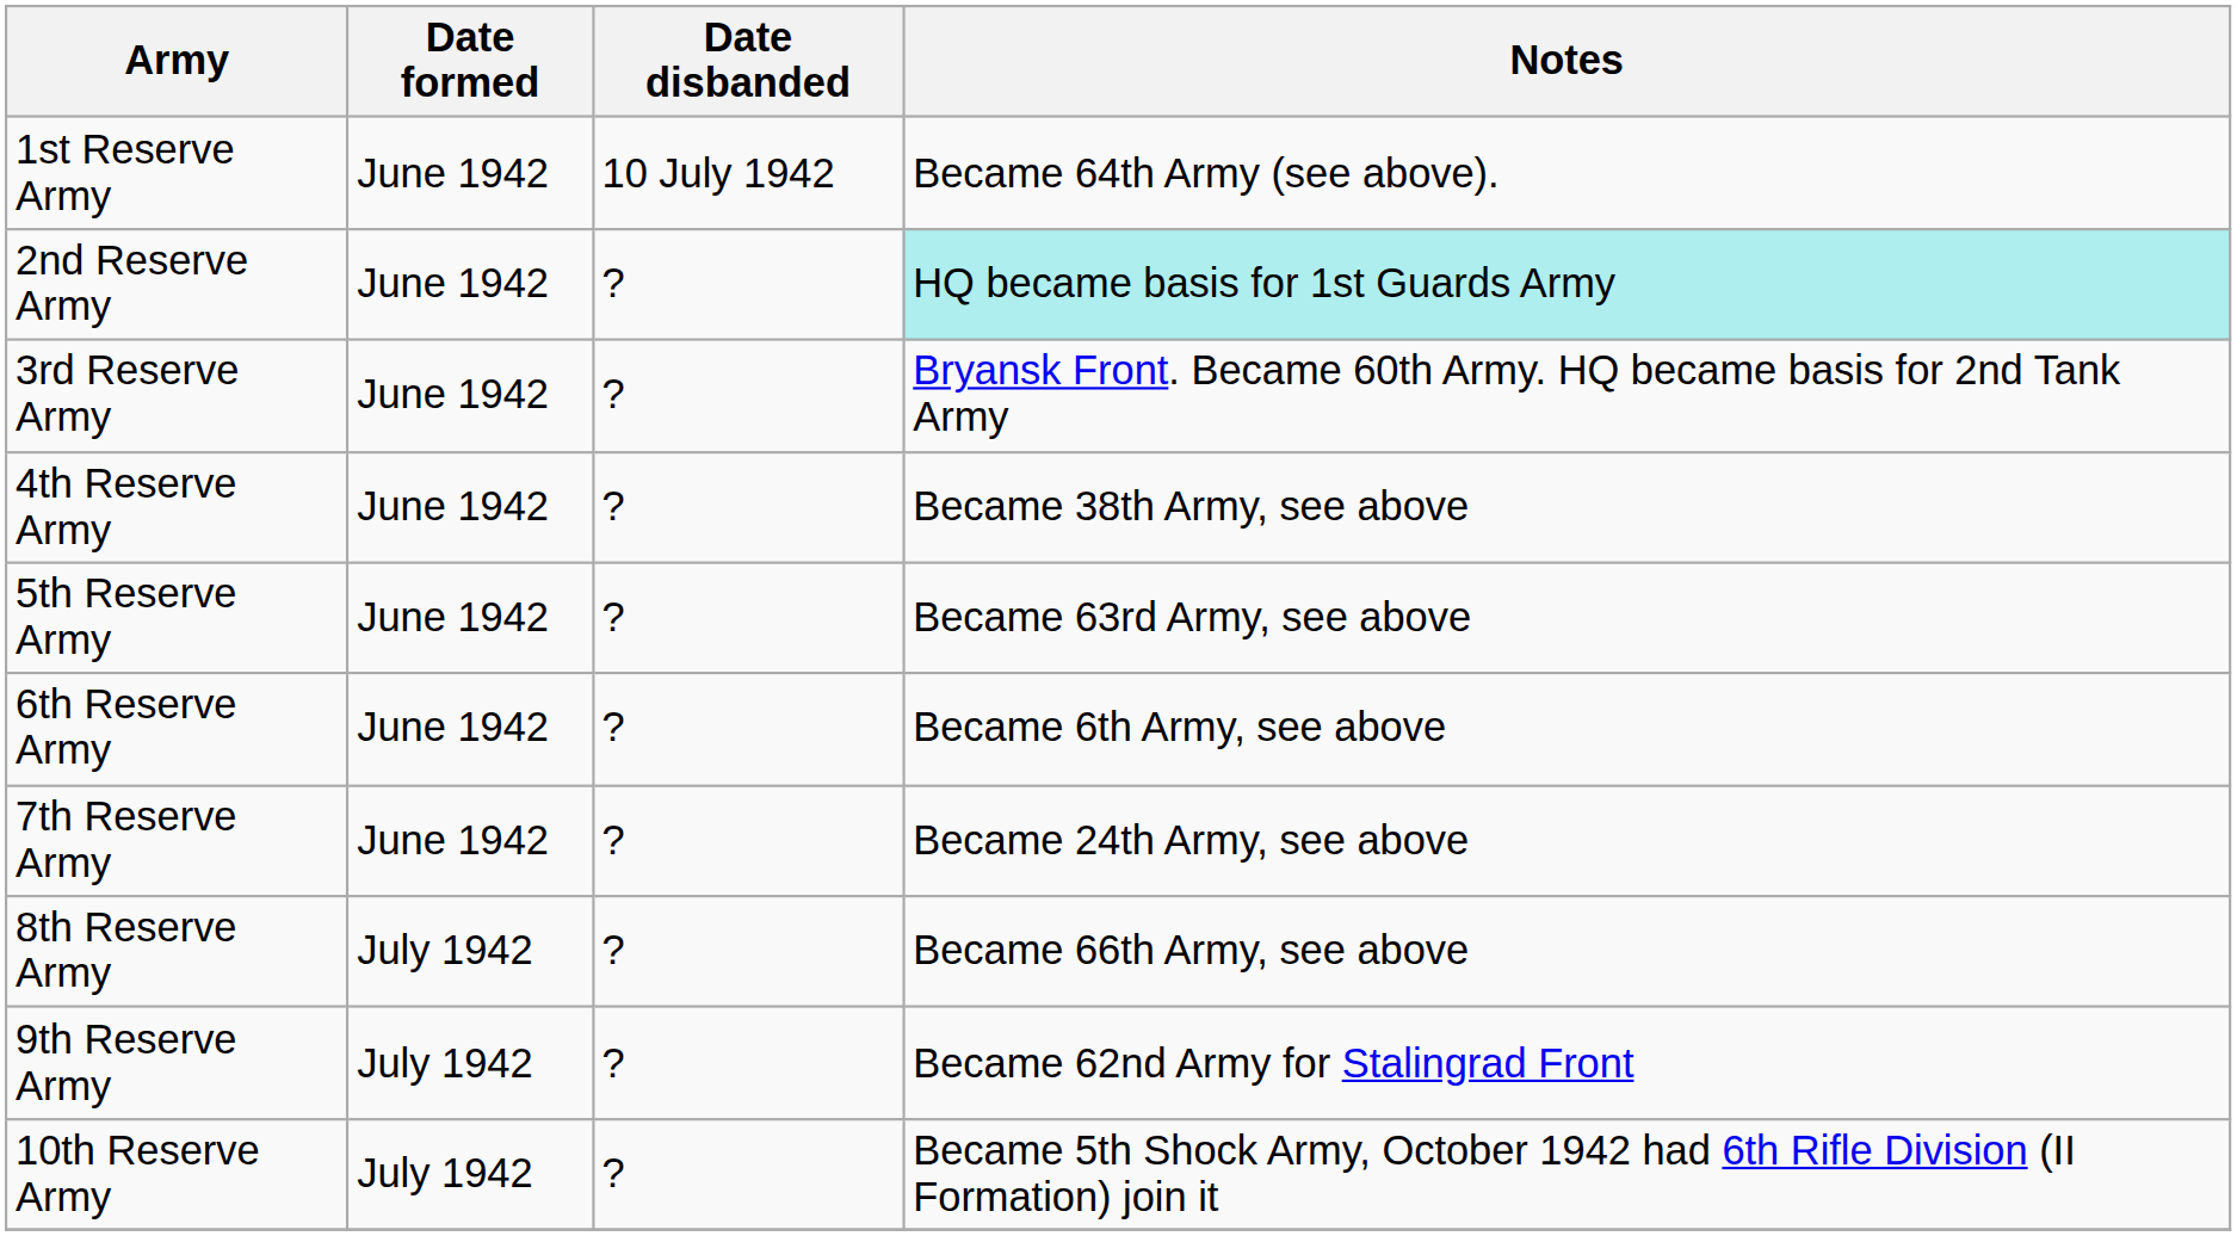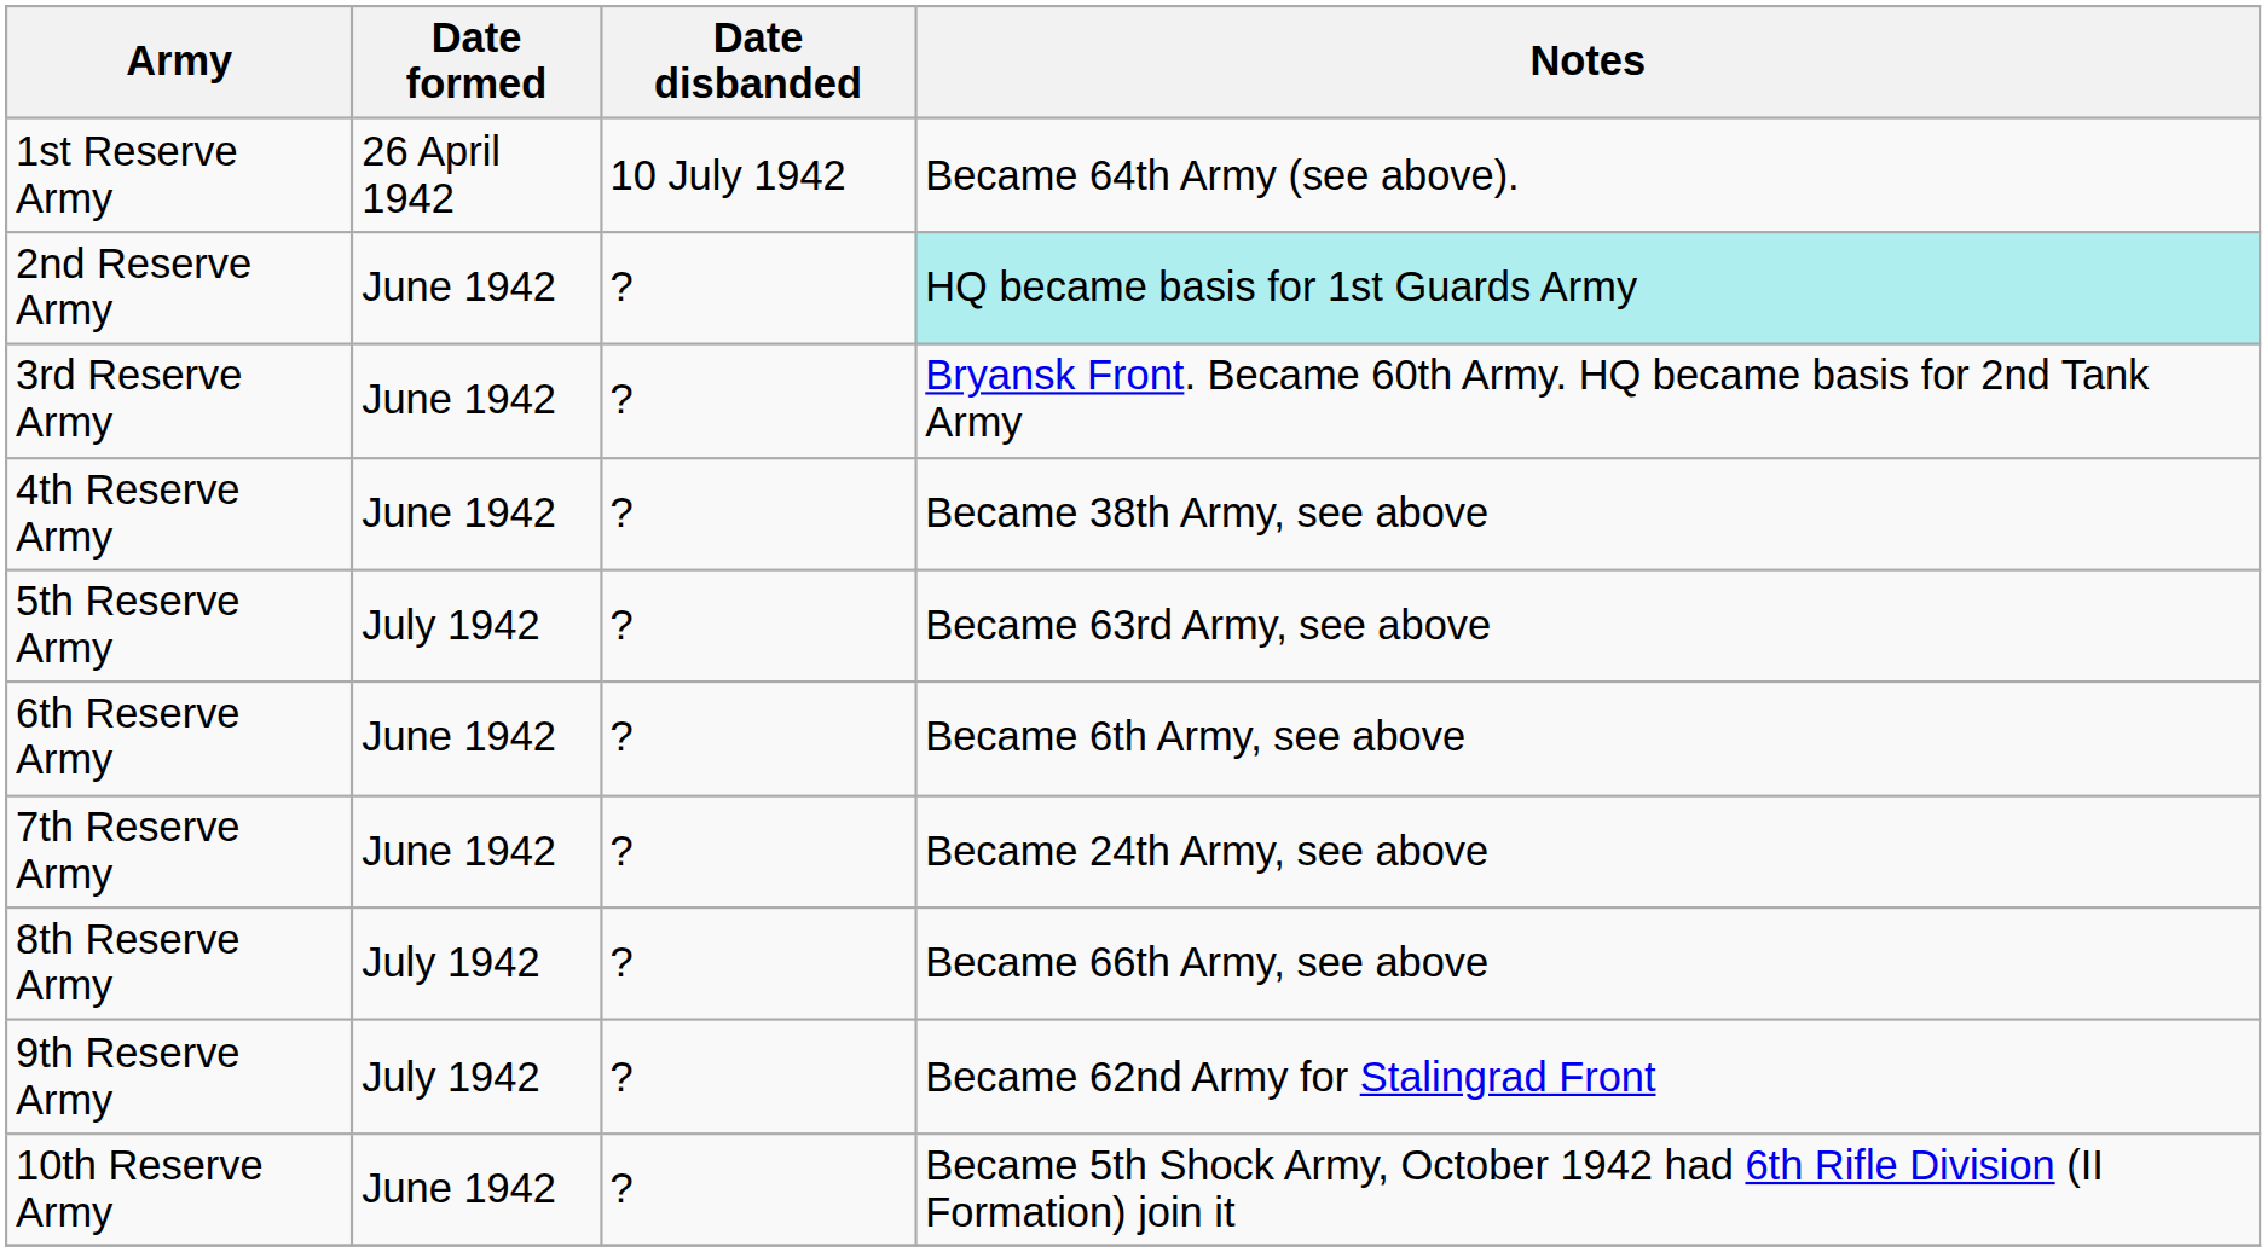1st Reserve Army | Date formed: June 1942 -> 26 April 1942
5th Reserve Army | Date formed: June 1942 -> July 1942
10th Reserve Army | Date formed: July 1942 -> June 1942
